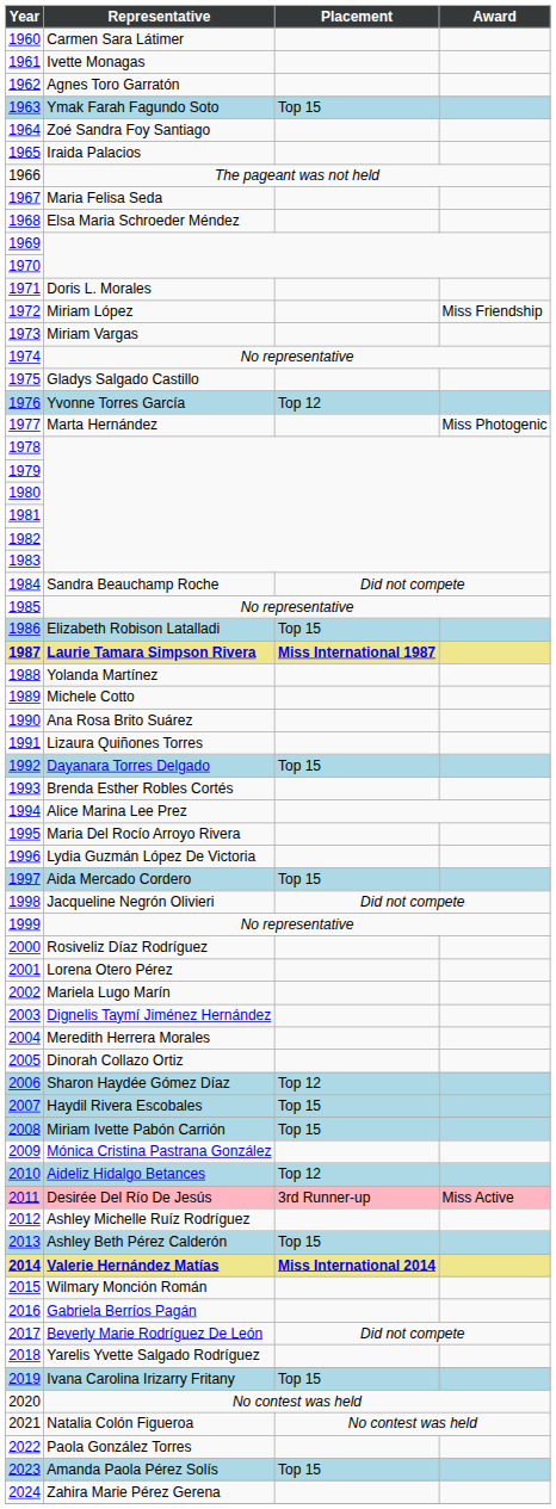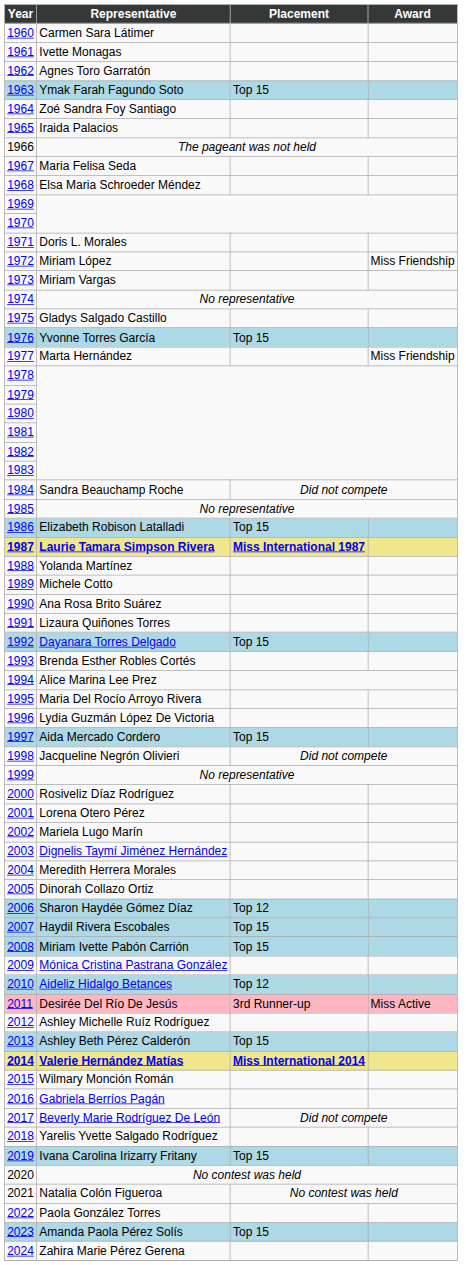1976 | Placement: Top 12 -> Top 15
1977 | Award: Miss Photogenic -> Miss Friendship
